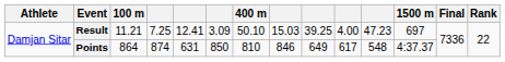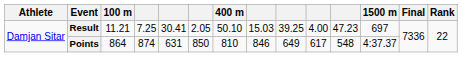Result | column 5: 12.41 -> 30.41
Result | column 6: 3.09 -> 2.05
